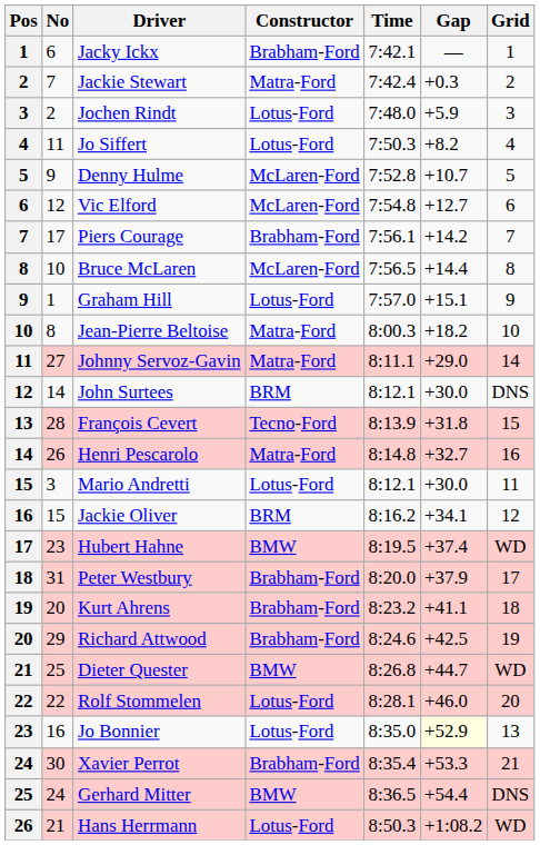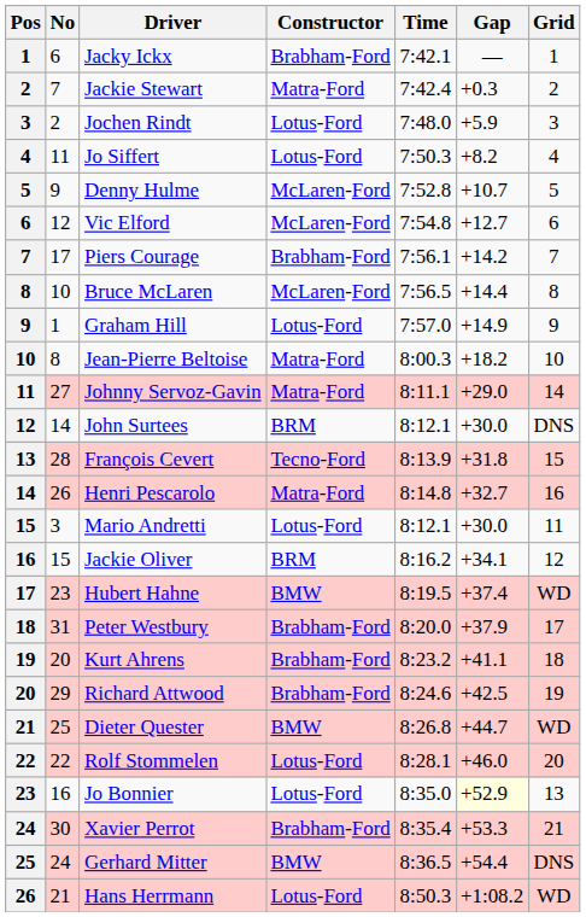Graham Hill | Gap: +15.1 -> +14.9
